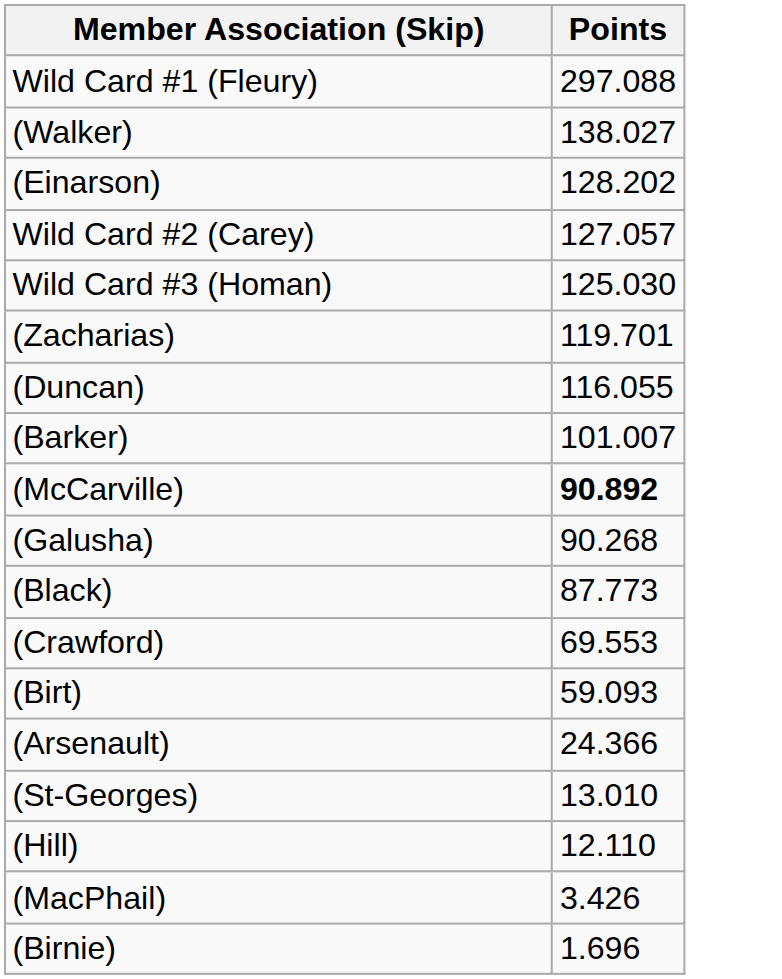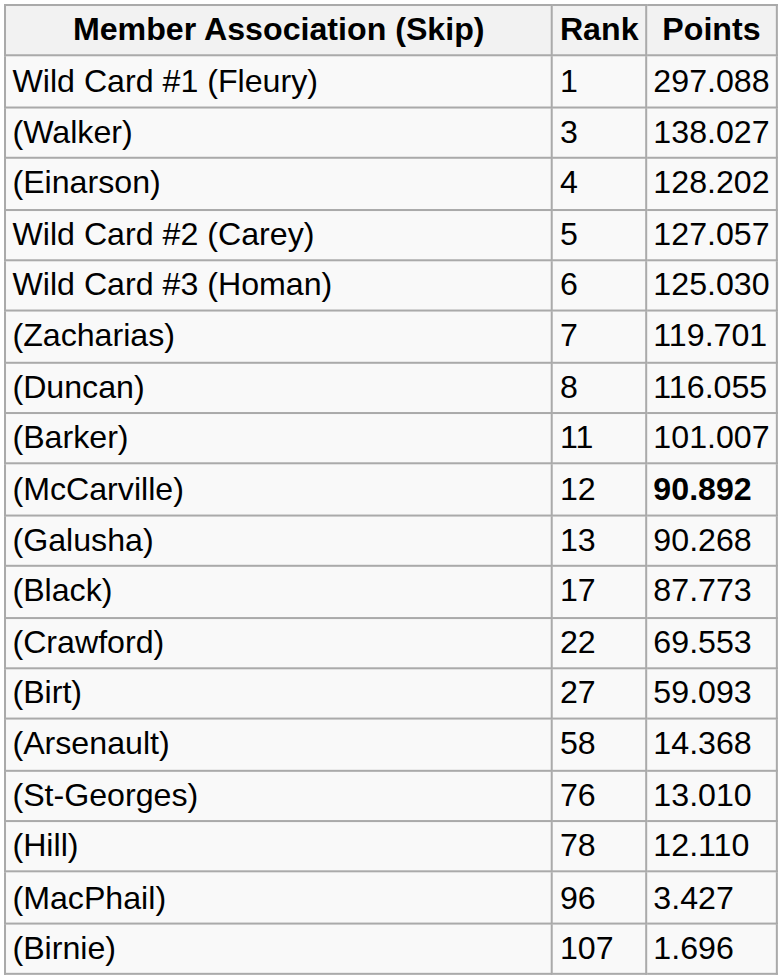+ column: Rank | 1 | 3 | 4 | 5 | 6 | 7 | 8 | 11 | 12 | 13 | 17 | 22 | 27 | 58 | 76 | 78 | 96 | 107
(Arsenault) | Points: 24.366 -> 14.368
(MacPhail) | Points: 3.426 -> 3.427
